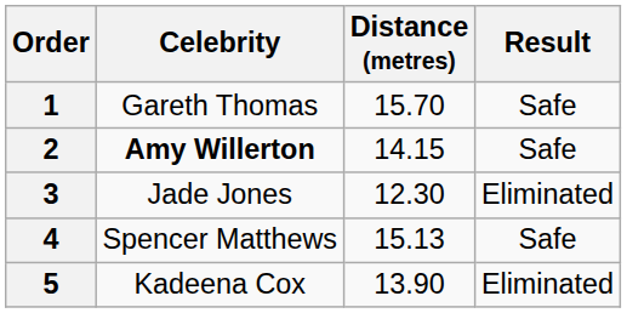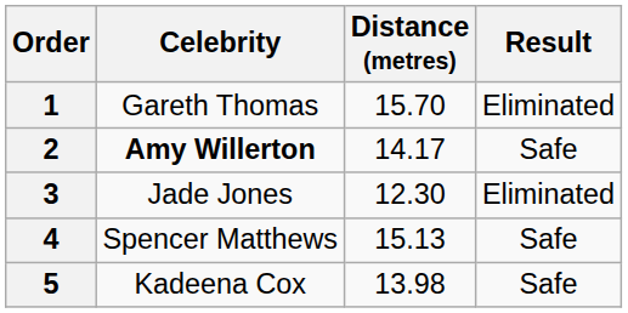1 | Result: Safe -> Eliminated
2 | Distance (metres): 14.15 -> 14.17
5 | Distance (metres): 13.90 -> 13.98
5 | Result: Eliminated -> Safe
